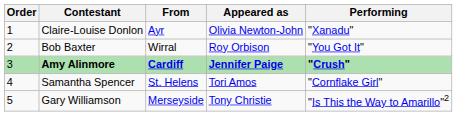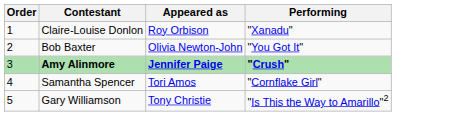- column: From | Ayr | Wirral | Cardiff | St. Helens | Merseyside
Claire-Louise Donlon | Appeared as: Olivia Newton-John -> Roy Orbison
Bob Baxter | Appeared as: Roy Orbison -> Olivia Newton-John
